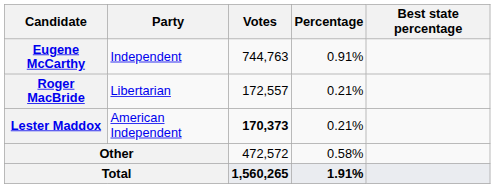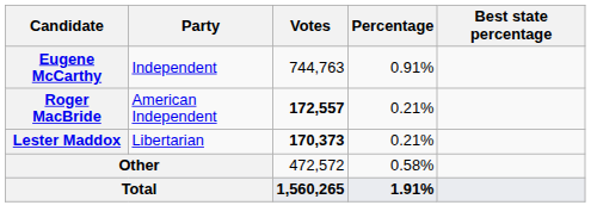Roger MacBride | Party: Libertarian -> American Independent
Roger MacBride | Votes: normal -> bold
Lester Maddox | Party: American Independent -> Libertarian
